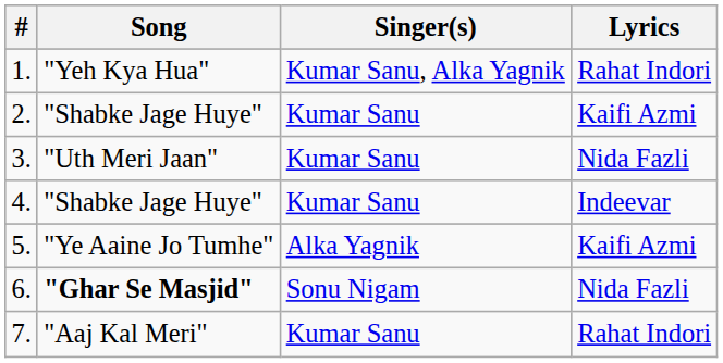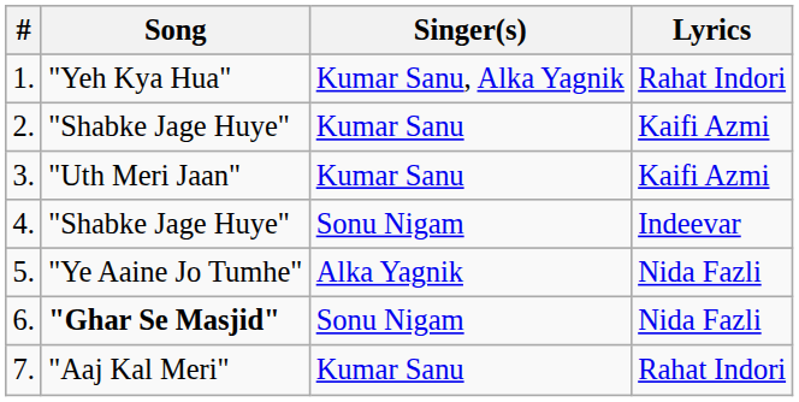3. | Lyrics: Nida Fazli -> Kaifi Azmi
4. | Singer(s): Kumar Sanu -> Sonu Nigam
5. | Lyrics: Kaifi Azmi -> Nida Fazli
